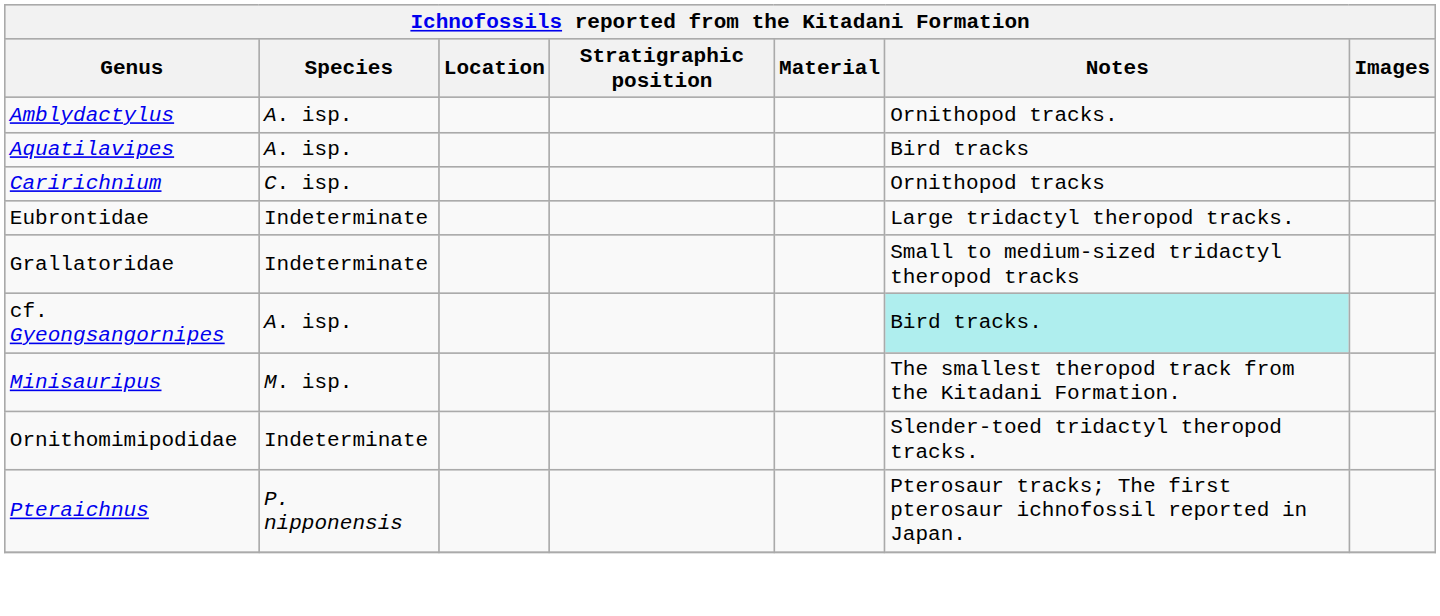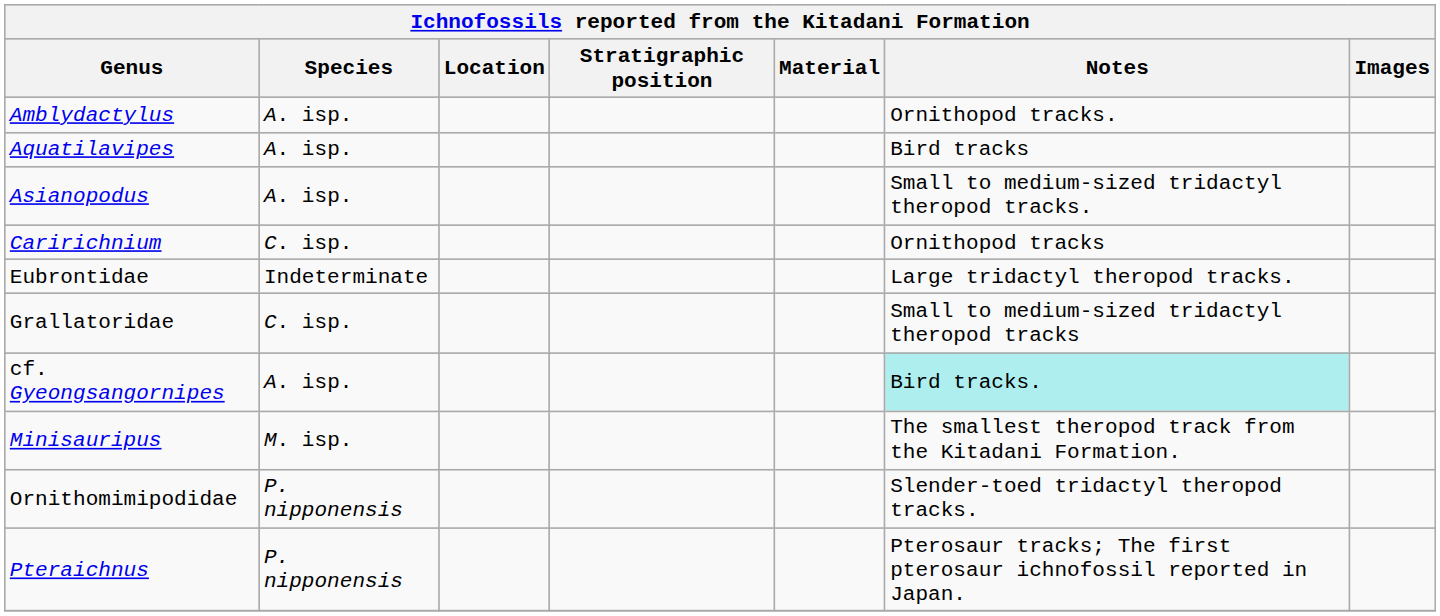+ row: Asianopodus | A. isp. | Small to medium-sized tridactyl theropod tracks.
Grallatoridae | Species: Indeterminate -> C. isp.
Ornithomimipodidae | Species: Indeterminate -> P. nipponensis
